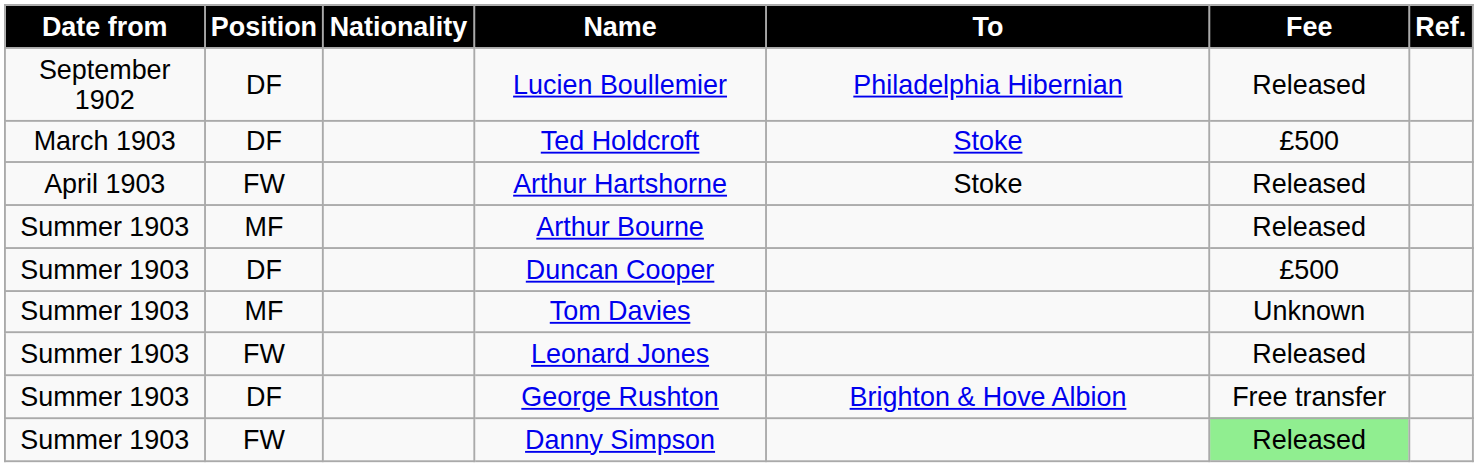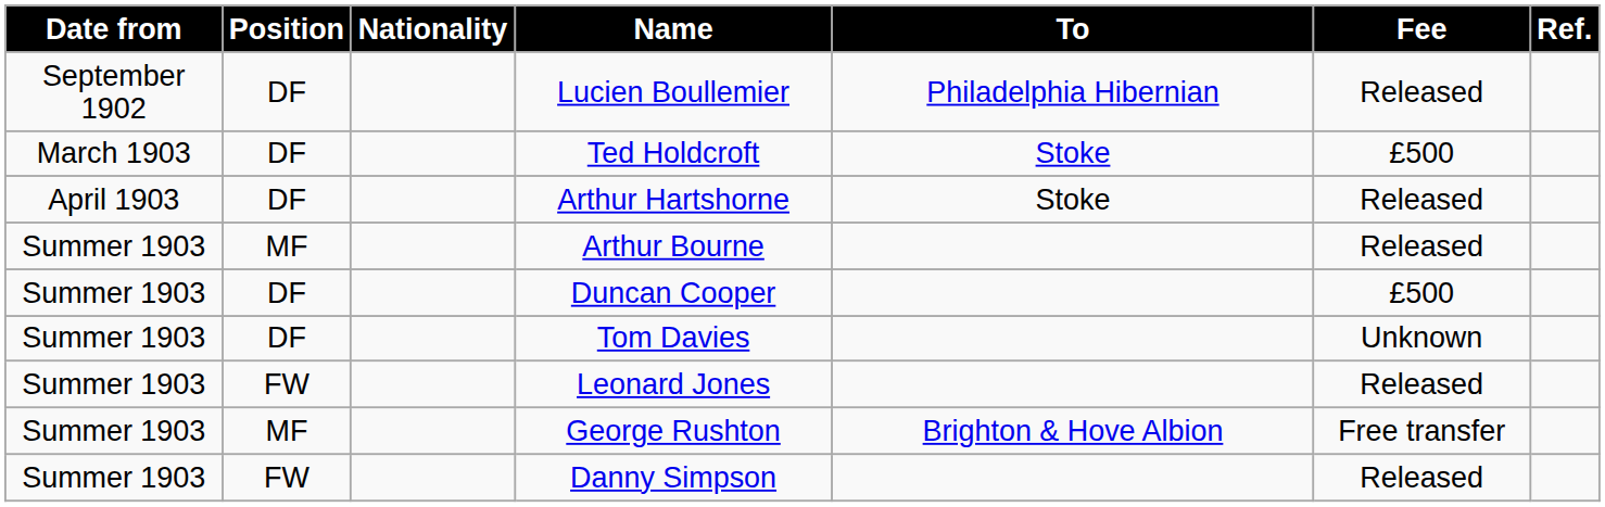Arthur Hartshorne | Position: FW -> DF
Tom Davies | Position: MF -> DF
George Rushton | Position: DF -> MF
Danny Simpson | Fee: lightgreen background -> no background
